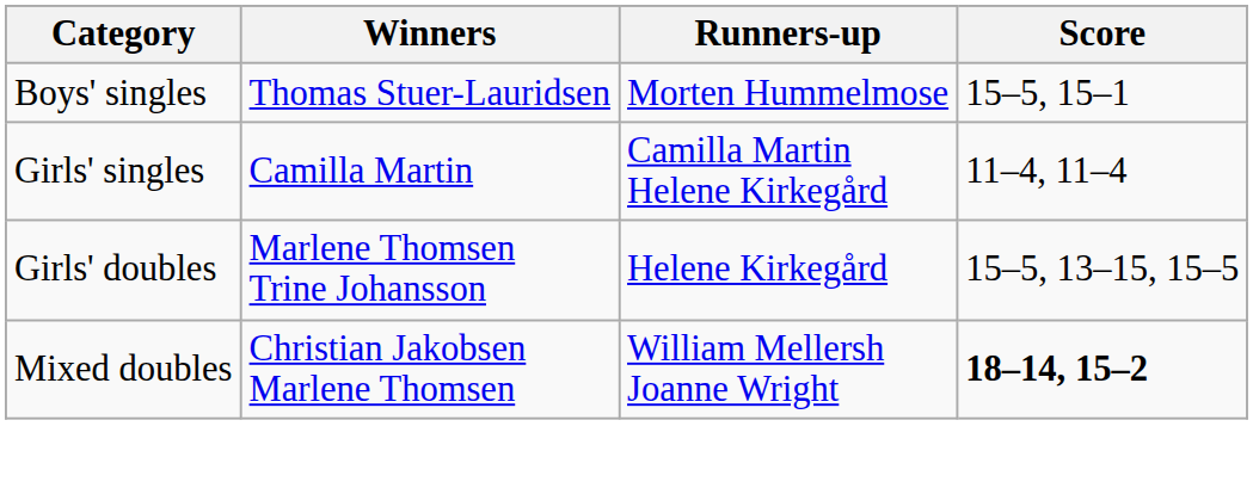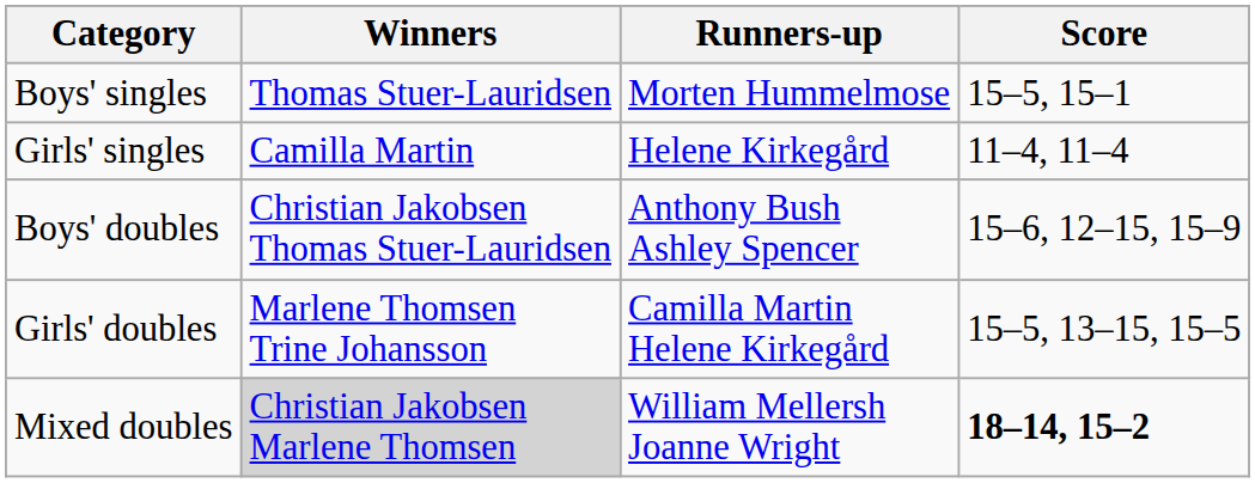Girls' singles | Runners-up: Camilla Martin Helene Kirkegård -> Helene Kirkegård
+ row: Boys' doubles | Christian Jakobsen Thomas Stuer-Lauridsen | Anthony Bush Ashley Spencer | 15–6, 12–15, 15–9
Girls' doubles | Runners-up: Helene Kirkegård -> Camilla Martin Helene Kirkegård
Mixed doubles | Winners: no background -> lightgrey background
